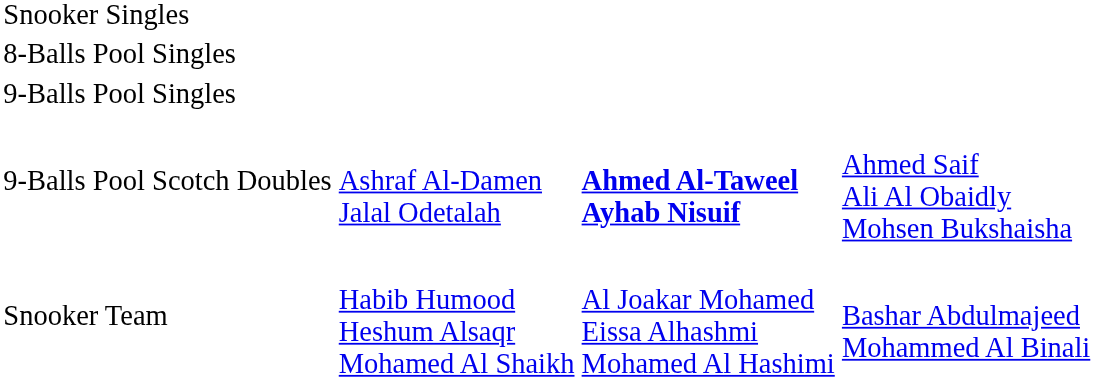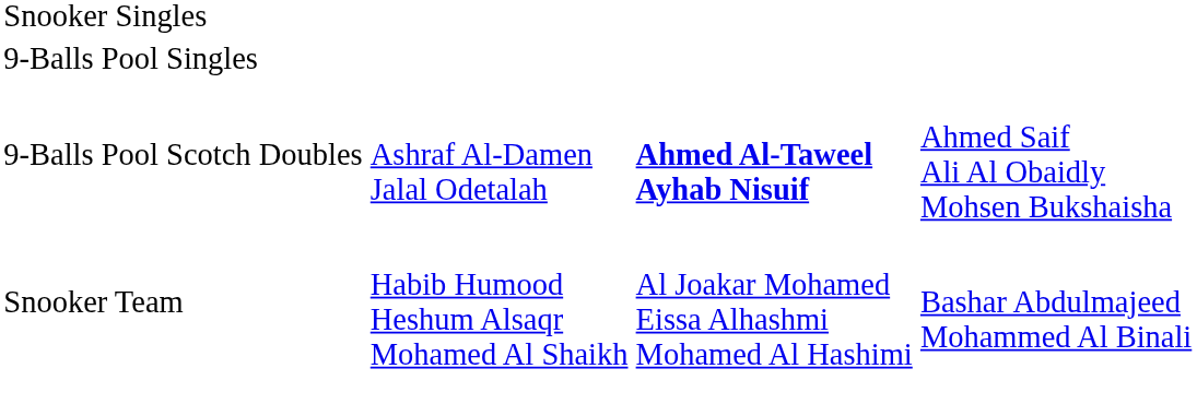- row: 8-Balls Pool Singles
